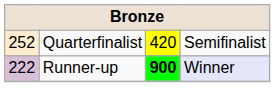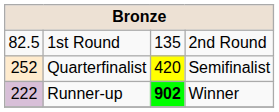+ row: 82.5 | 1st Round | 135 | 2nd Round
Runner-up | column 3: 900 -> 902
Runner-up | column 4: lavender background -> no background
